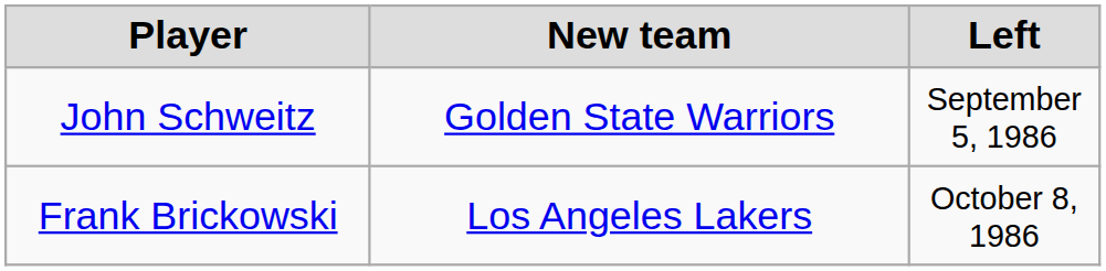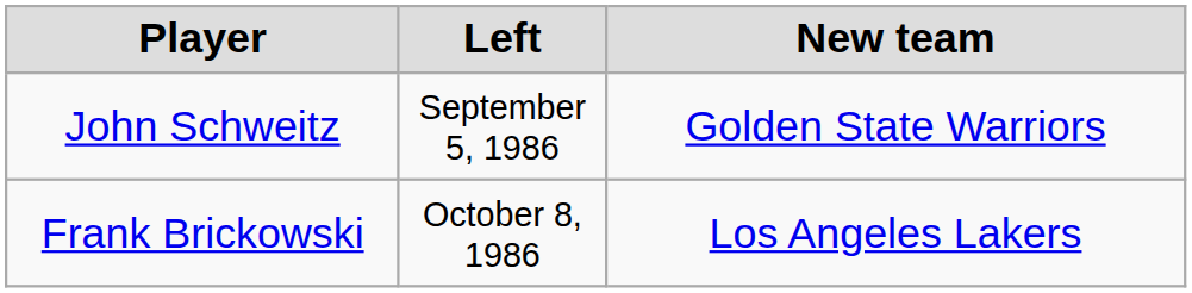columns swapped: Left <-> New team
